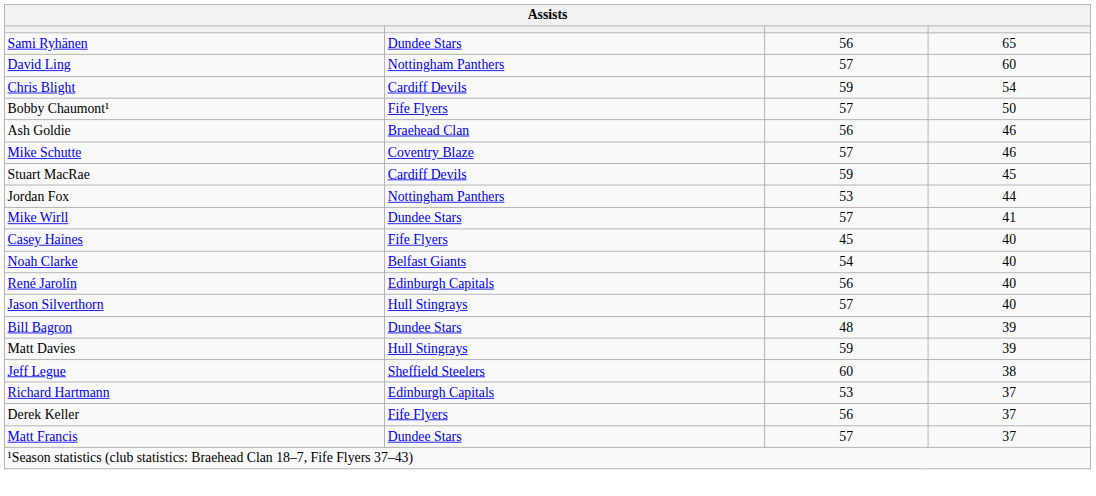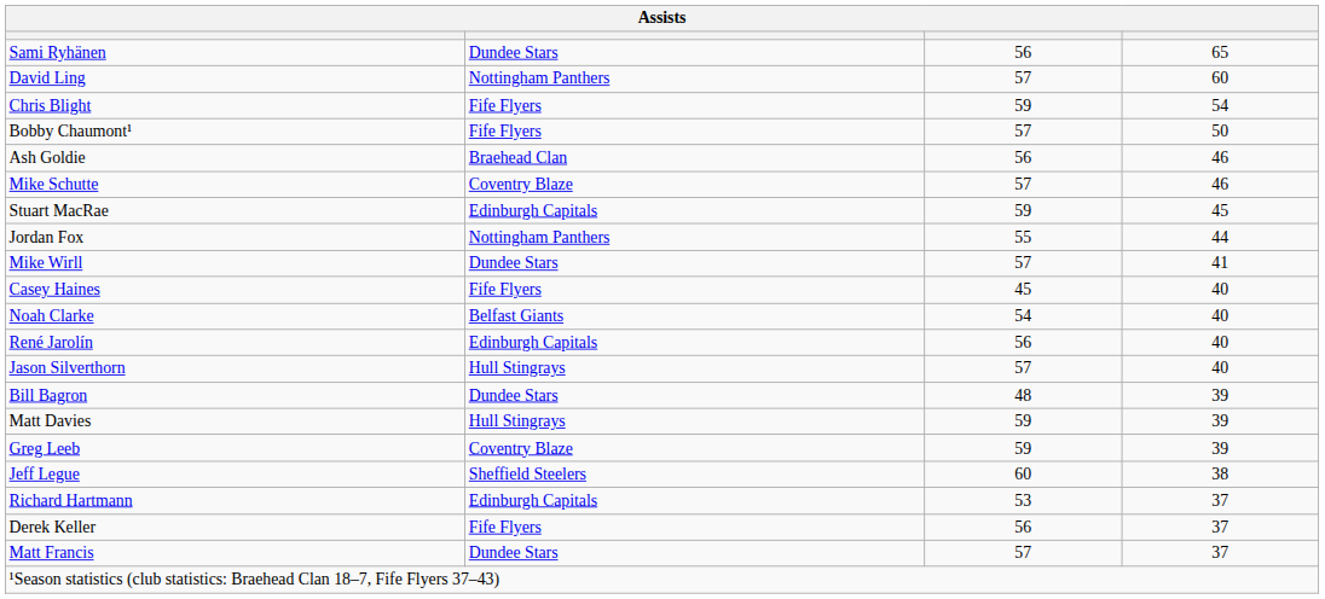Chris Blight | column 2: Cardiff Devils -> Fife Flyers
Stuart MacRae | column 2: Cardiff Devils -> Edinburgh Capitals
Jordan Fox | column 3: 53 -> 55
+ row: Greg Leeb | Coventry Blaze | 59 | 39
